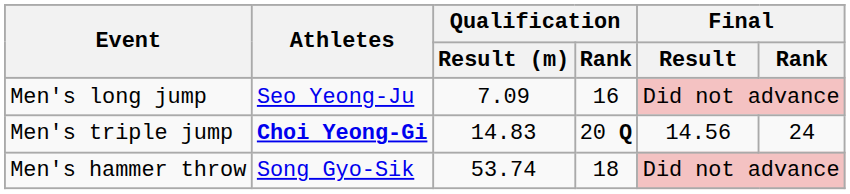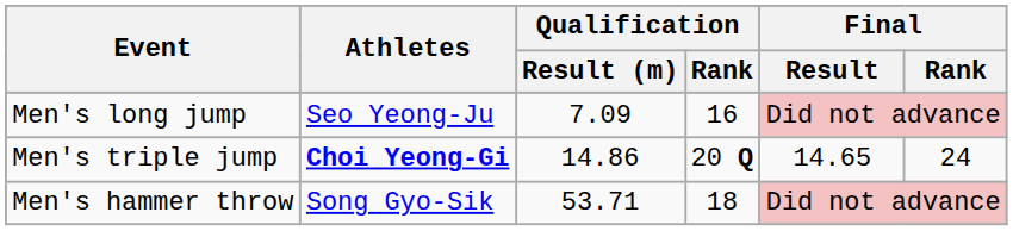Men's triple jump | Qualification / Result (m): 14.83 -> 14.86
Men's triple jump | Final / Result: 14.56 -> 14.65
Men's hammer throw | Qualification / Result (m): 53.74 -> 53.71
